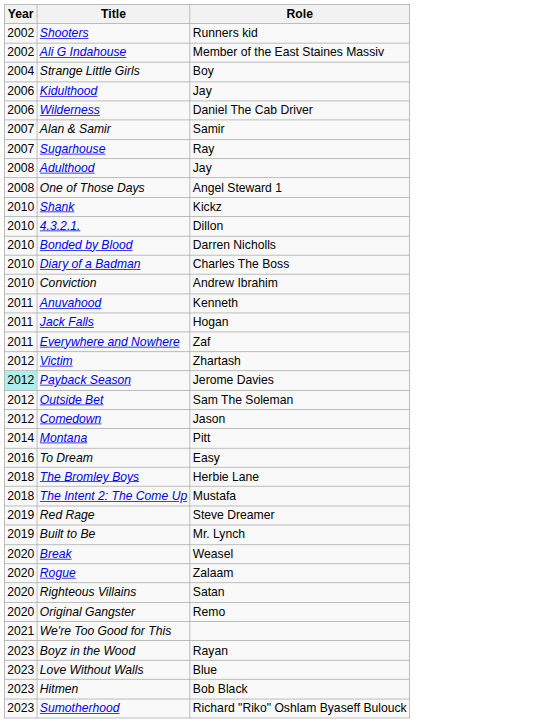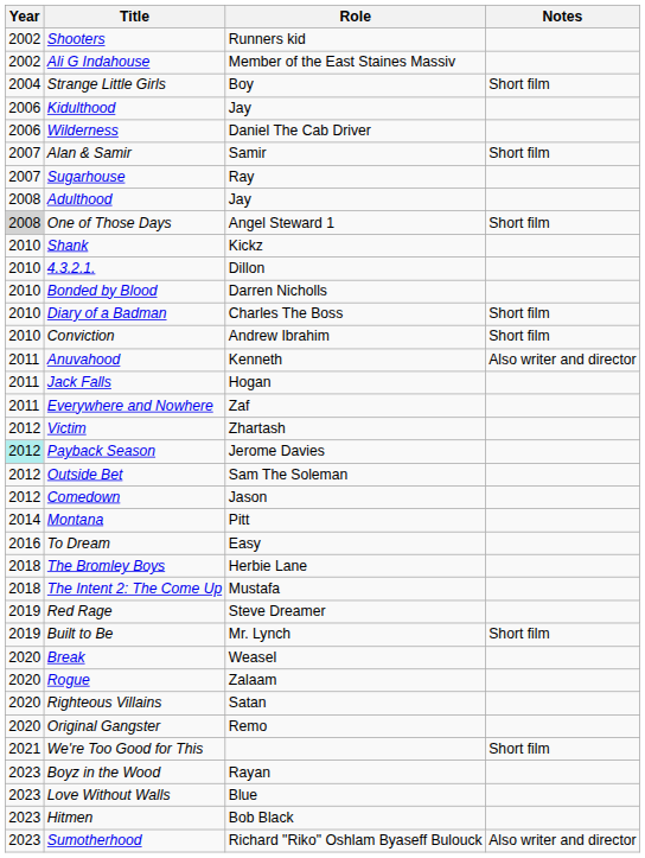+ column: Notes | Short film | Short film | Short film | Short film | Short film | Also writer and director | Short film | Short film | Also writer and director
One of Those Days | Year: no background -> lightgrey background
